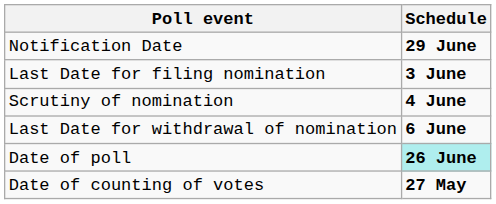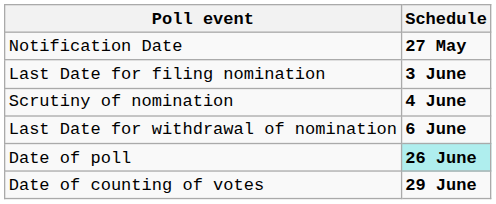Notification Date | Schedule: 29 June -> 27 May
Date of counting of votes | Schedule: 27 May -> 29 June
